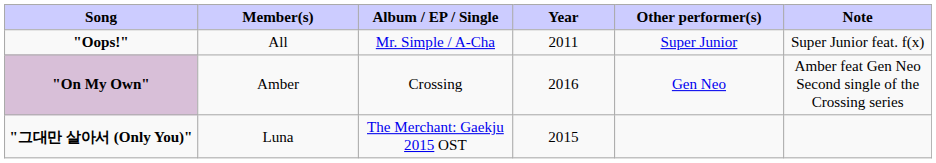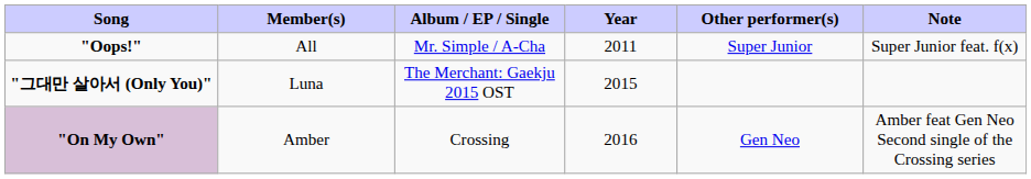rows swapped: "그대만 살아서 (Only You)" <-> "On My Own"
